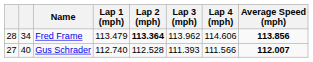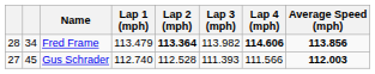Fred Frame | Lap 3 (mph): 113.962 -> 113.982
Fred Frame | Lap 4 (mph): normal -> bold
Gus Schrader | column 2: 40 -> 45
Gus Schrader | Average Speed (mph): 112.007 -> 112.003
